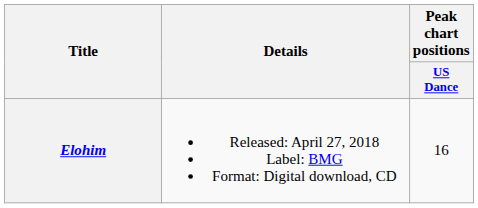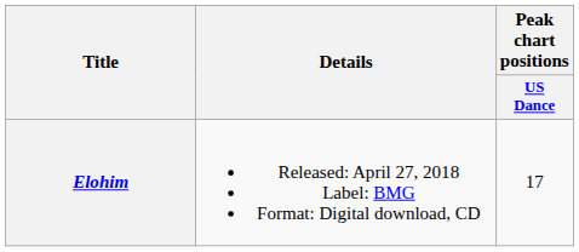Elohim | Peak chart positions / US Dance: 16 -> 17
